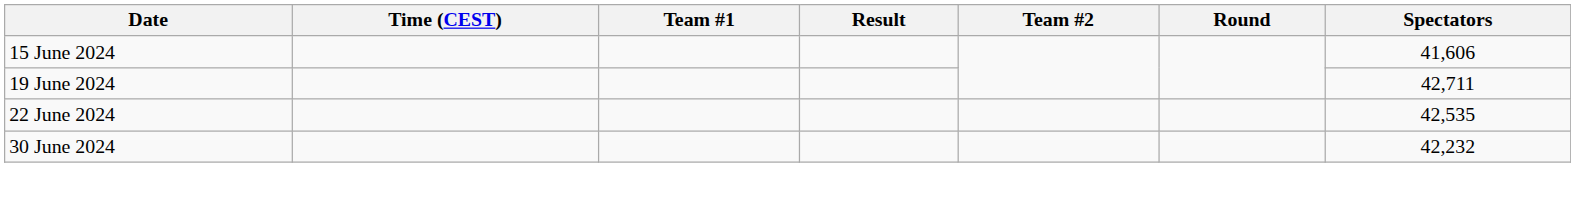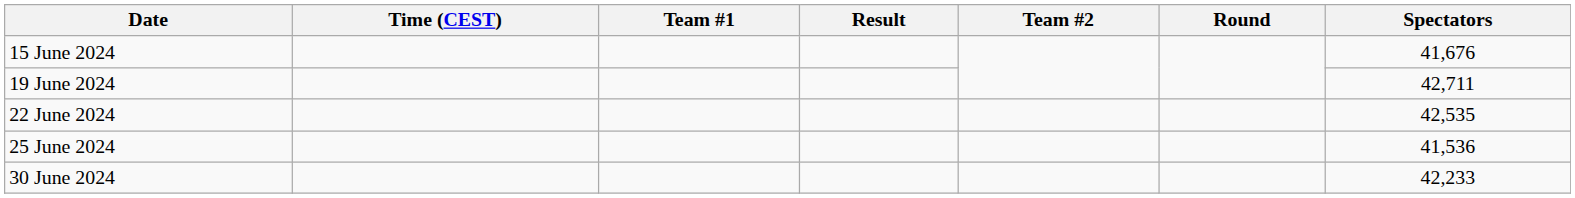15 June 2024 | Spectators: 41,606 -> 41,676
+ row: 25 June 2024 | 41,536
30 June 2024 | Spectators: 42,232 -> 42,233
